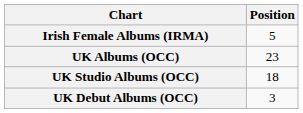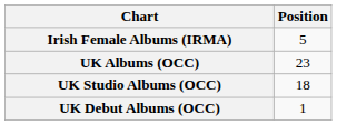UK Debut Albums (OCC) | Position: 3 -> 1
